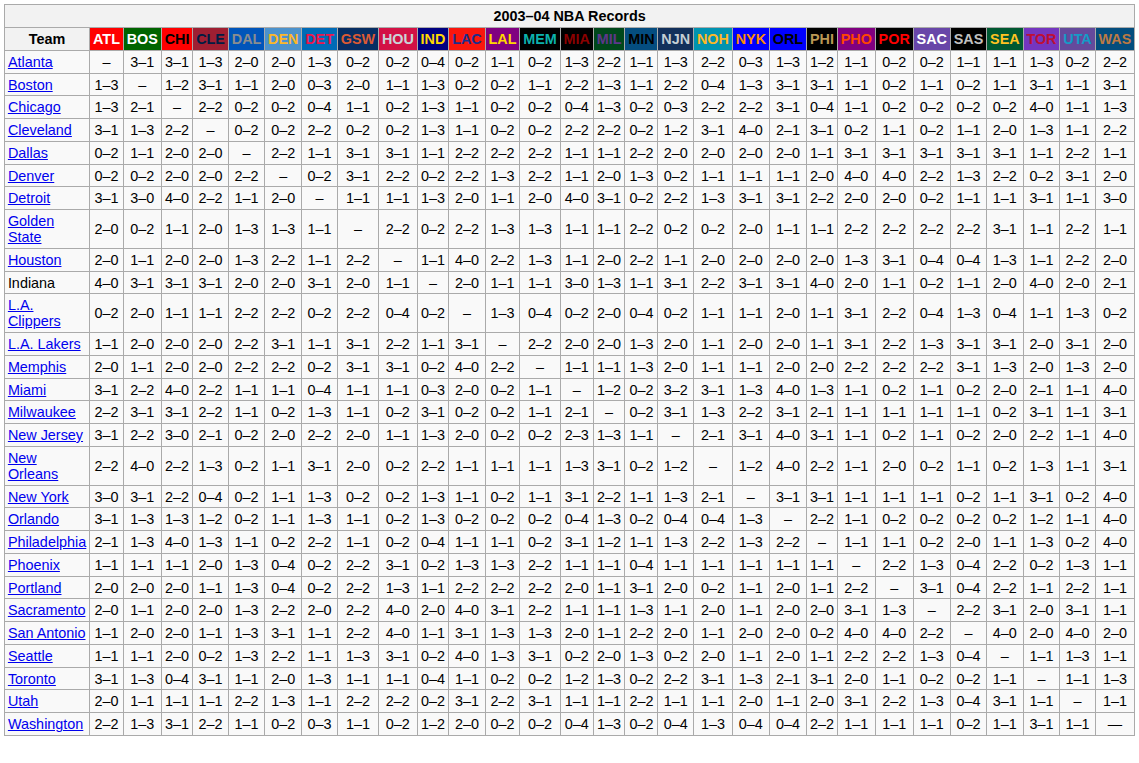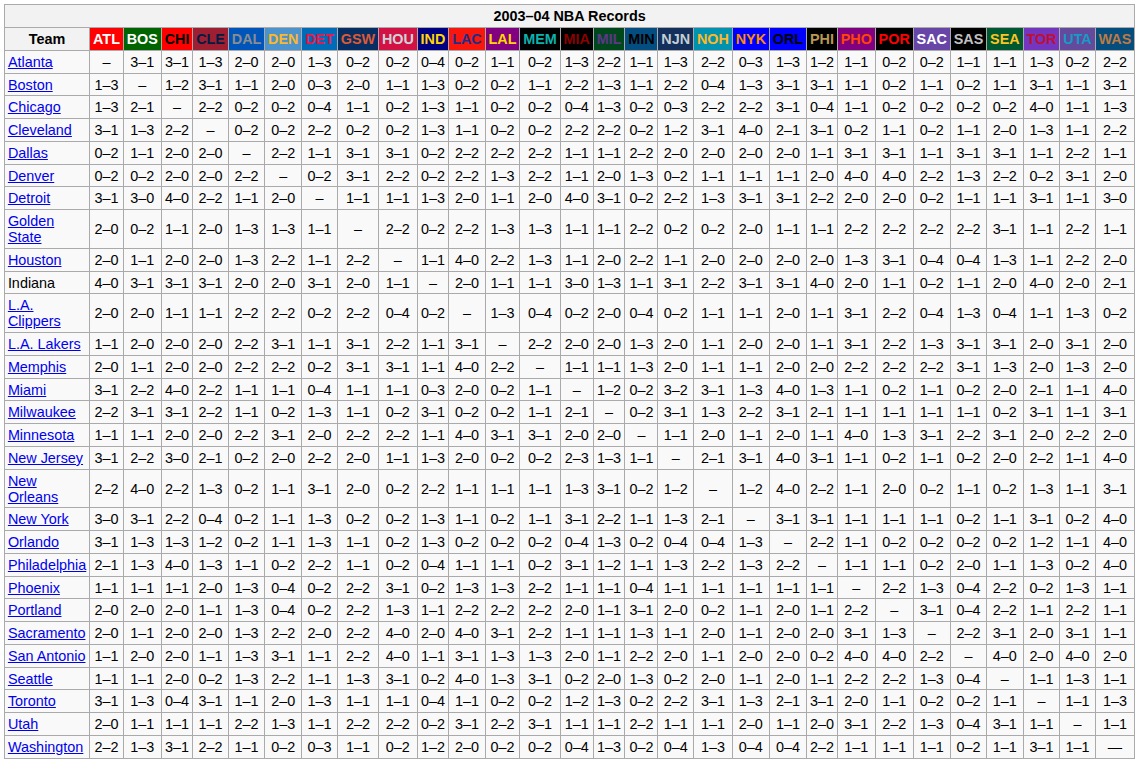Dallas | IND: 1–1 -> 0–2
Dallas | SAC: 3–1 -> 1–1
L.A. Clippers | ATL: 0–2 -> 2–0
Memphis | IND: 0–2 -> 1–1
+ row: Minnesota | 1–1 | 1–1 | 2–0 | 2–0 | 2–2 | 3–1 | 2–0 | 2–2 | 2–2 | 1–1 | 4–0 | 3–1 | 3–1 | 2–0 | 2–0 | – | 1–1 | 2–0 | 1–1 | 2–0 | 1–1 | 4–0 | 1–3 | 3–1 | 2–2 | 3–1 | 2–0 | 2–2 | 2–0
